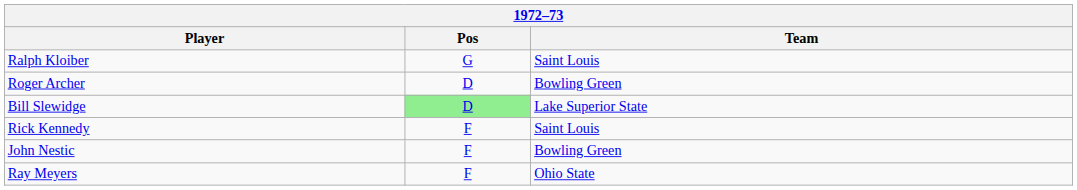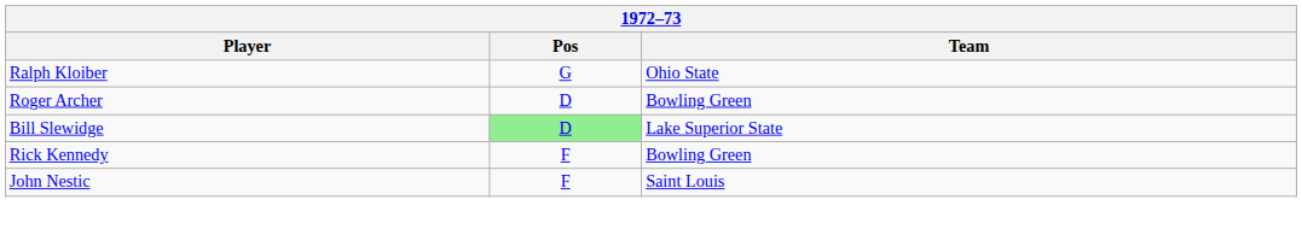Ralph Kloiber | Team: Saint Louis -> Ohio State
Rick Kennedy | Team: Saint Louis -> Bowling Green
John Nestic | Team: Bowling Green -> Saint Louis
- row: Ray Meyers | F | Ohio State
